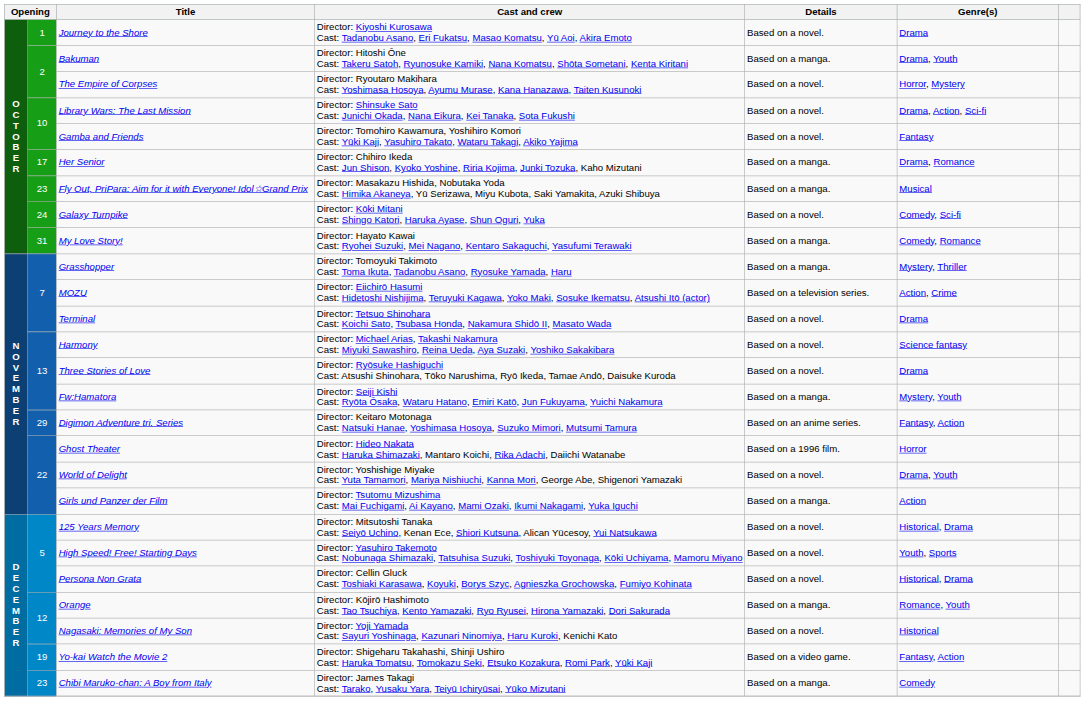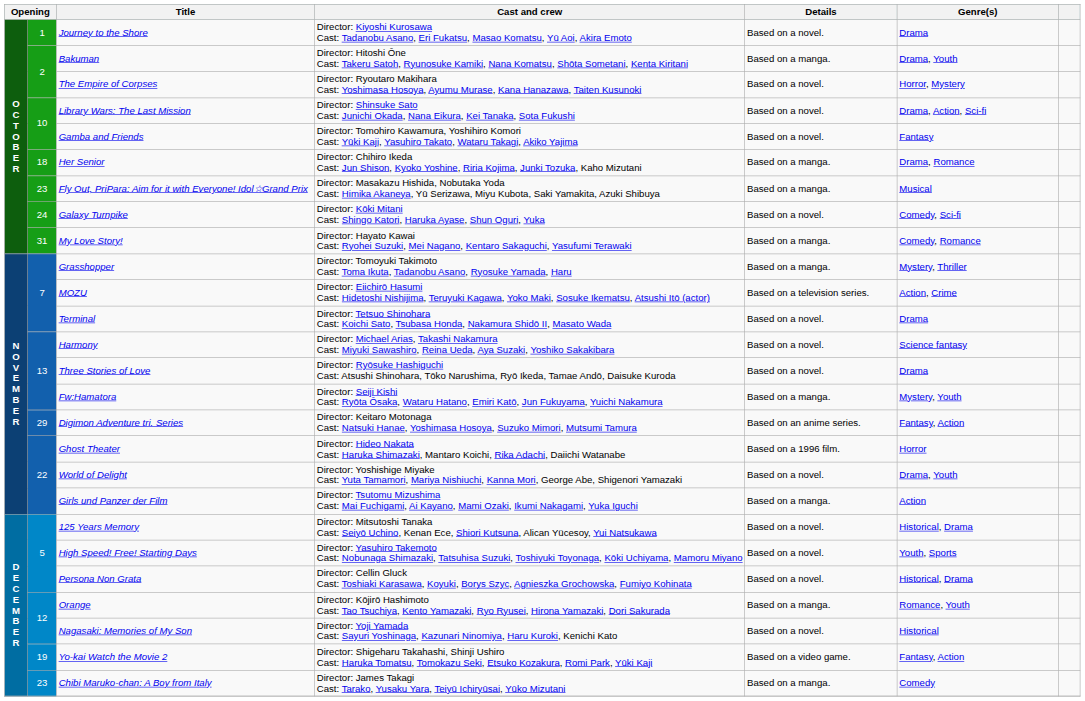Her Senior | column 2: 17 -> 18
